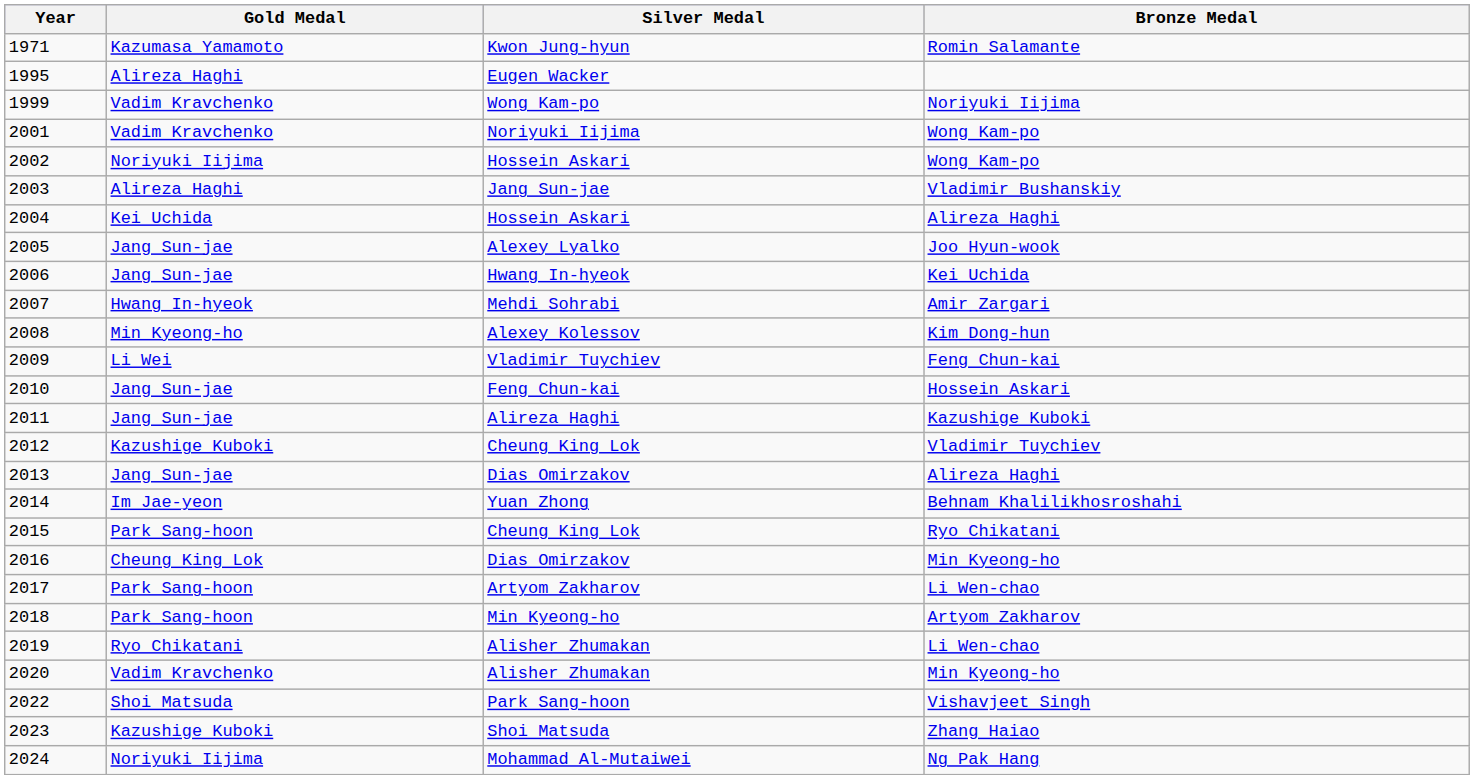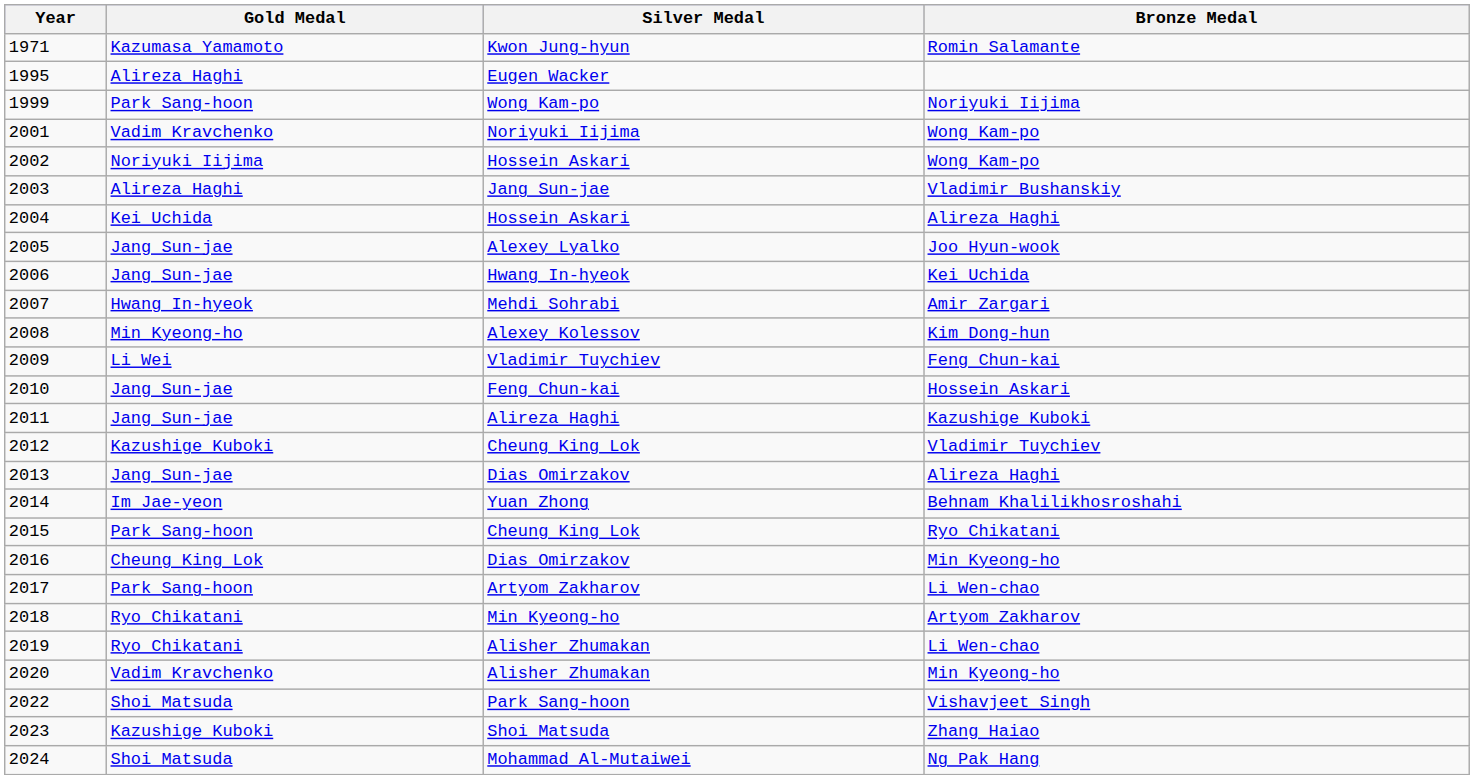1999 | Gold Medal: Vadim Kravchenko -> Park Sang-hoon
2018 | Gold Medal: Park Sang-hoon -> Ryo Chikatani
2024 | Gold Medal: Noriyuki Iijima -> Shoi Matsuda
